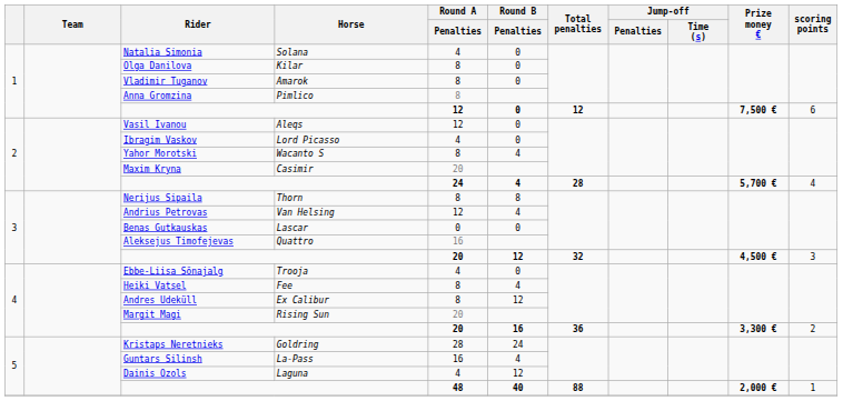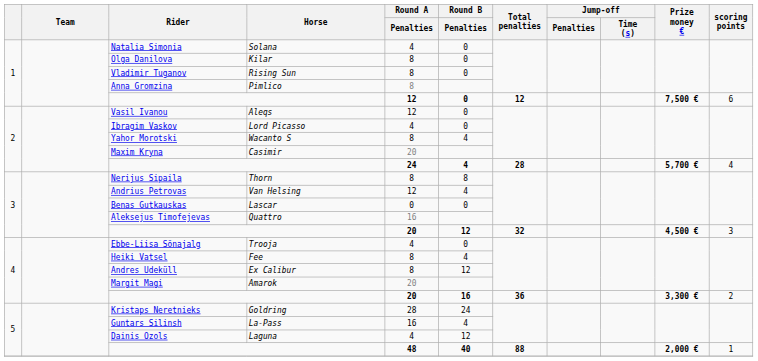Vladimir Tuganov | Horse: Amarok -> Rising Sun
Margit Magi | Horse: Rising Sun -> Amarok
